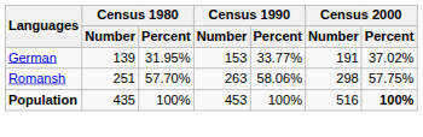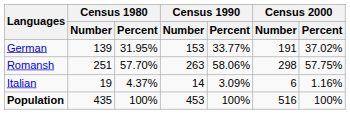+ row: Italian | 19 | 4.37% | 14 | 3.09% | 6 | 1.16%
Population | Census 2000 / Percent: bold -> normal
